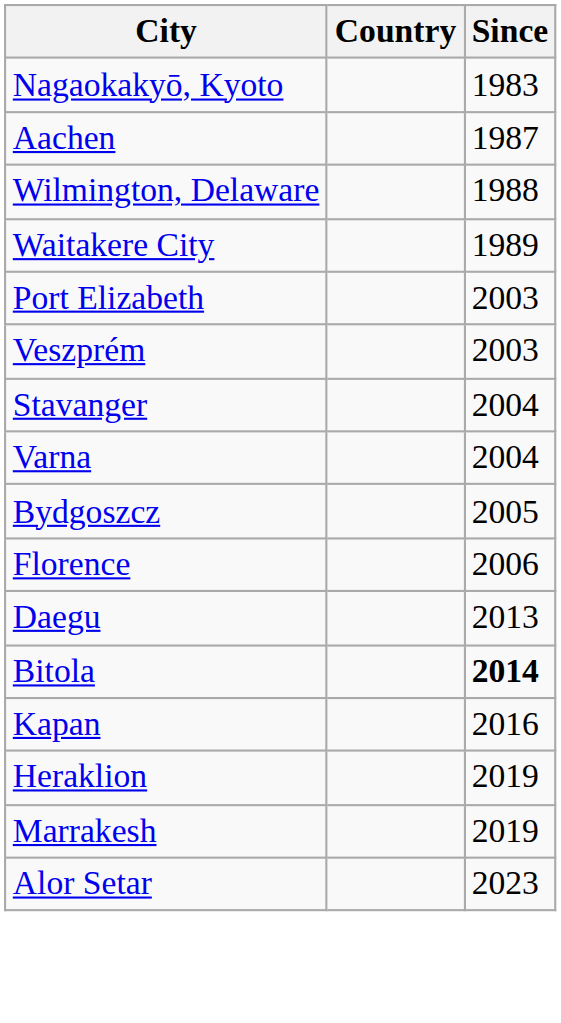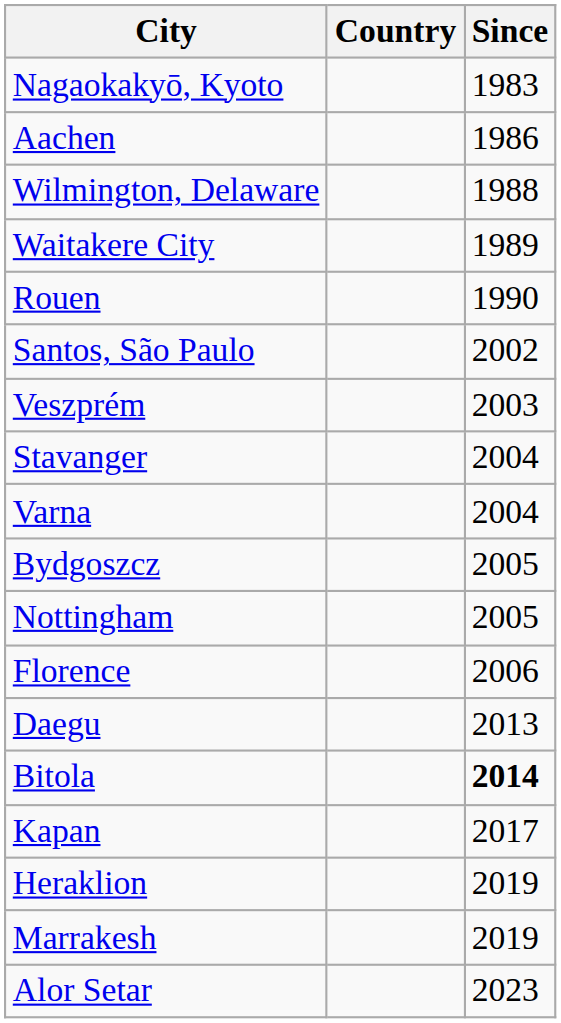Aachen | Since: 1987 -> 1986
+ row: Rouen | 1990
+ row: Santos, São Paulo | 2002
- row: Port Elizabeth | 2003
+ row: Nottingham | 2005
Kapan | Since: 2016 -> 2017
